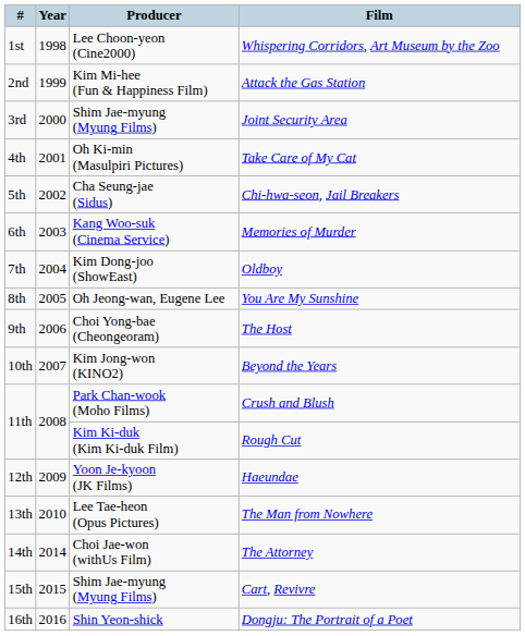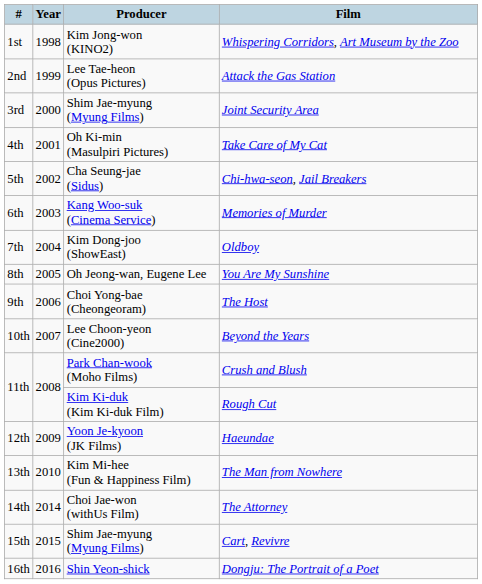Whispering Corridors, Art Museum by the Zoo | Producer: Lee Choon-yeon (Cine2000) -> Kim Jong-won (KINO2)
Attack the Gas Station | Producer: Kim Mi-hee (Fun & Happiness Film) -> Lee Tae-heon (Opus Pictures)
Beyond the Years | Producer: Kim Jong-won (KINO2) -> Lee Choon-yeon (Cine2000)
The Man from Nowhere | Producer: Lee Tae-heon (Opus Pictures) -> Kim Mi-hee (Fun & Happiness Film)
